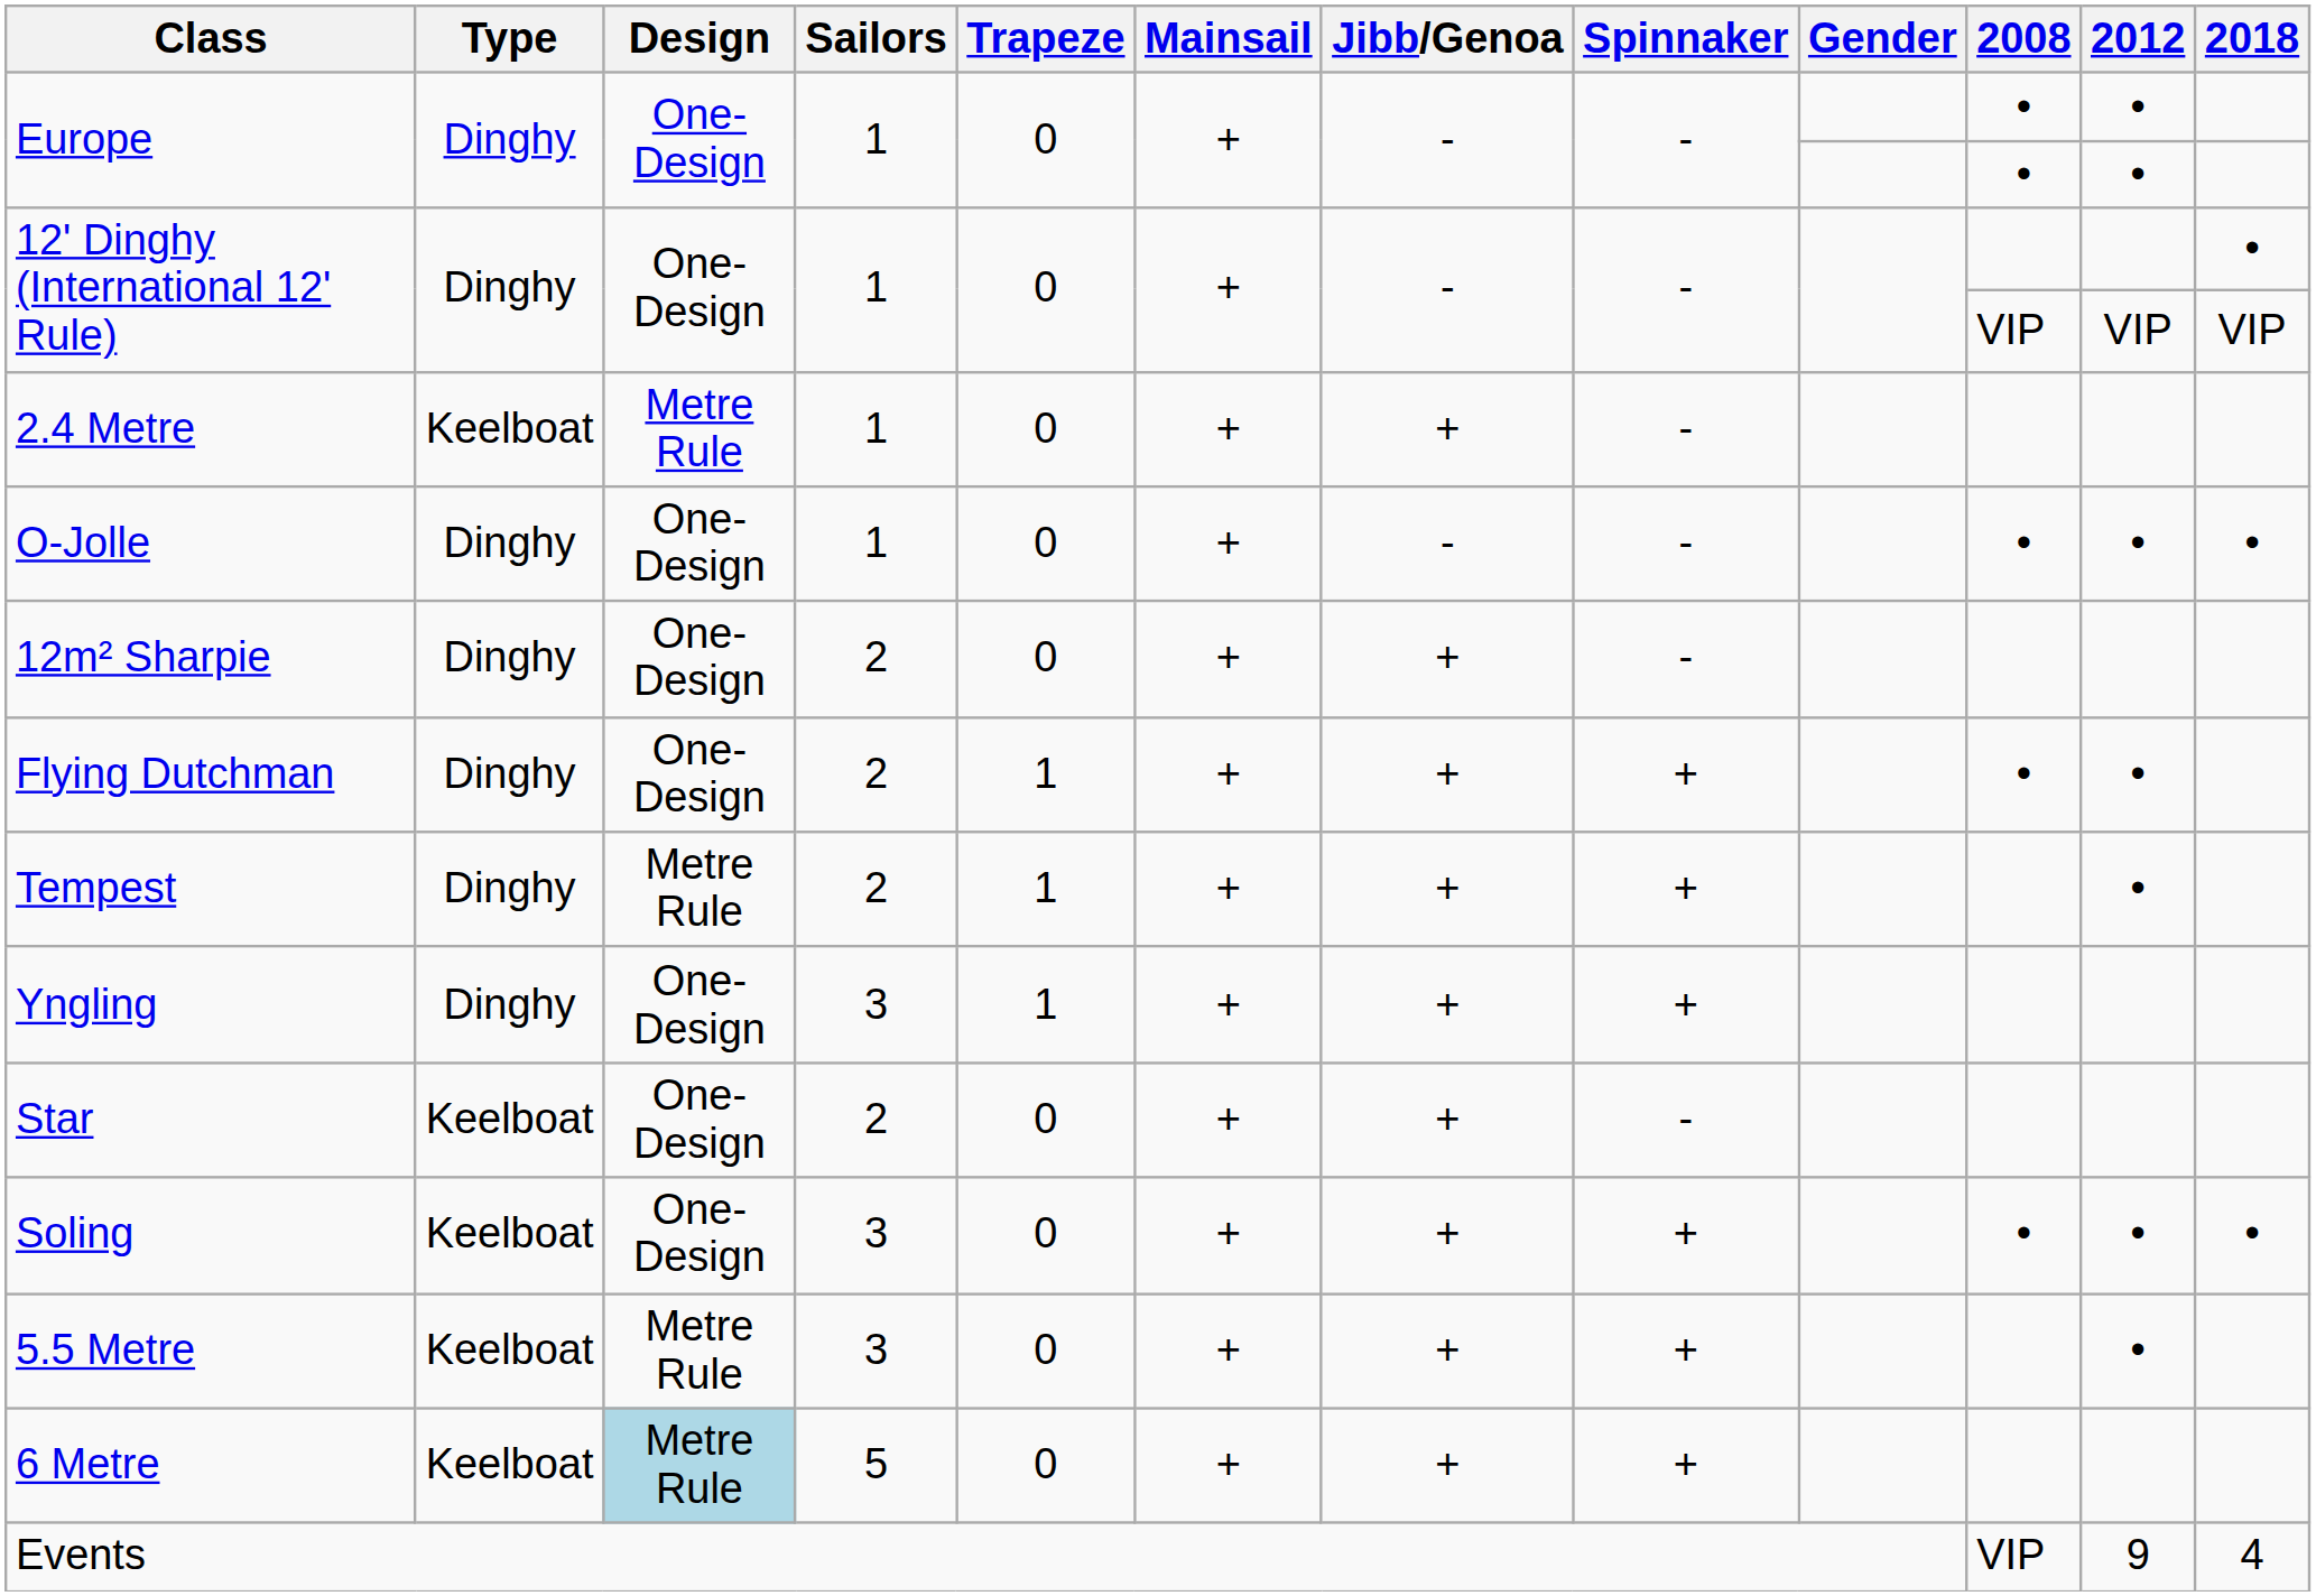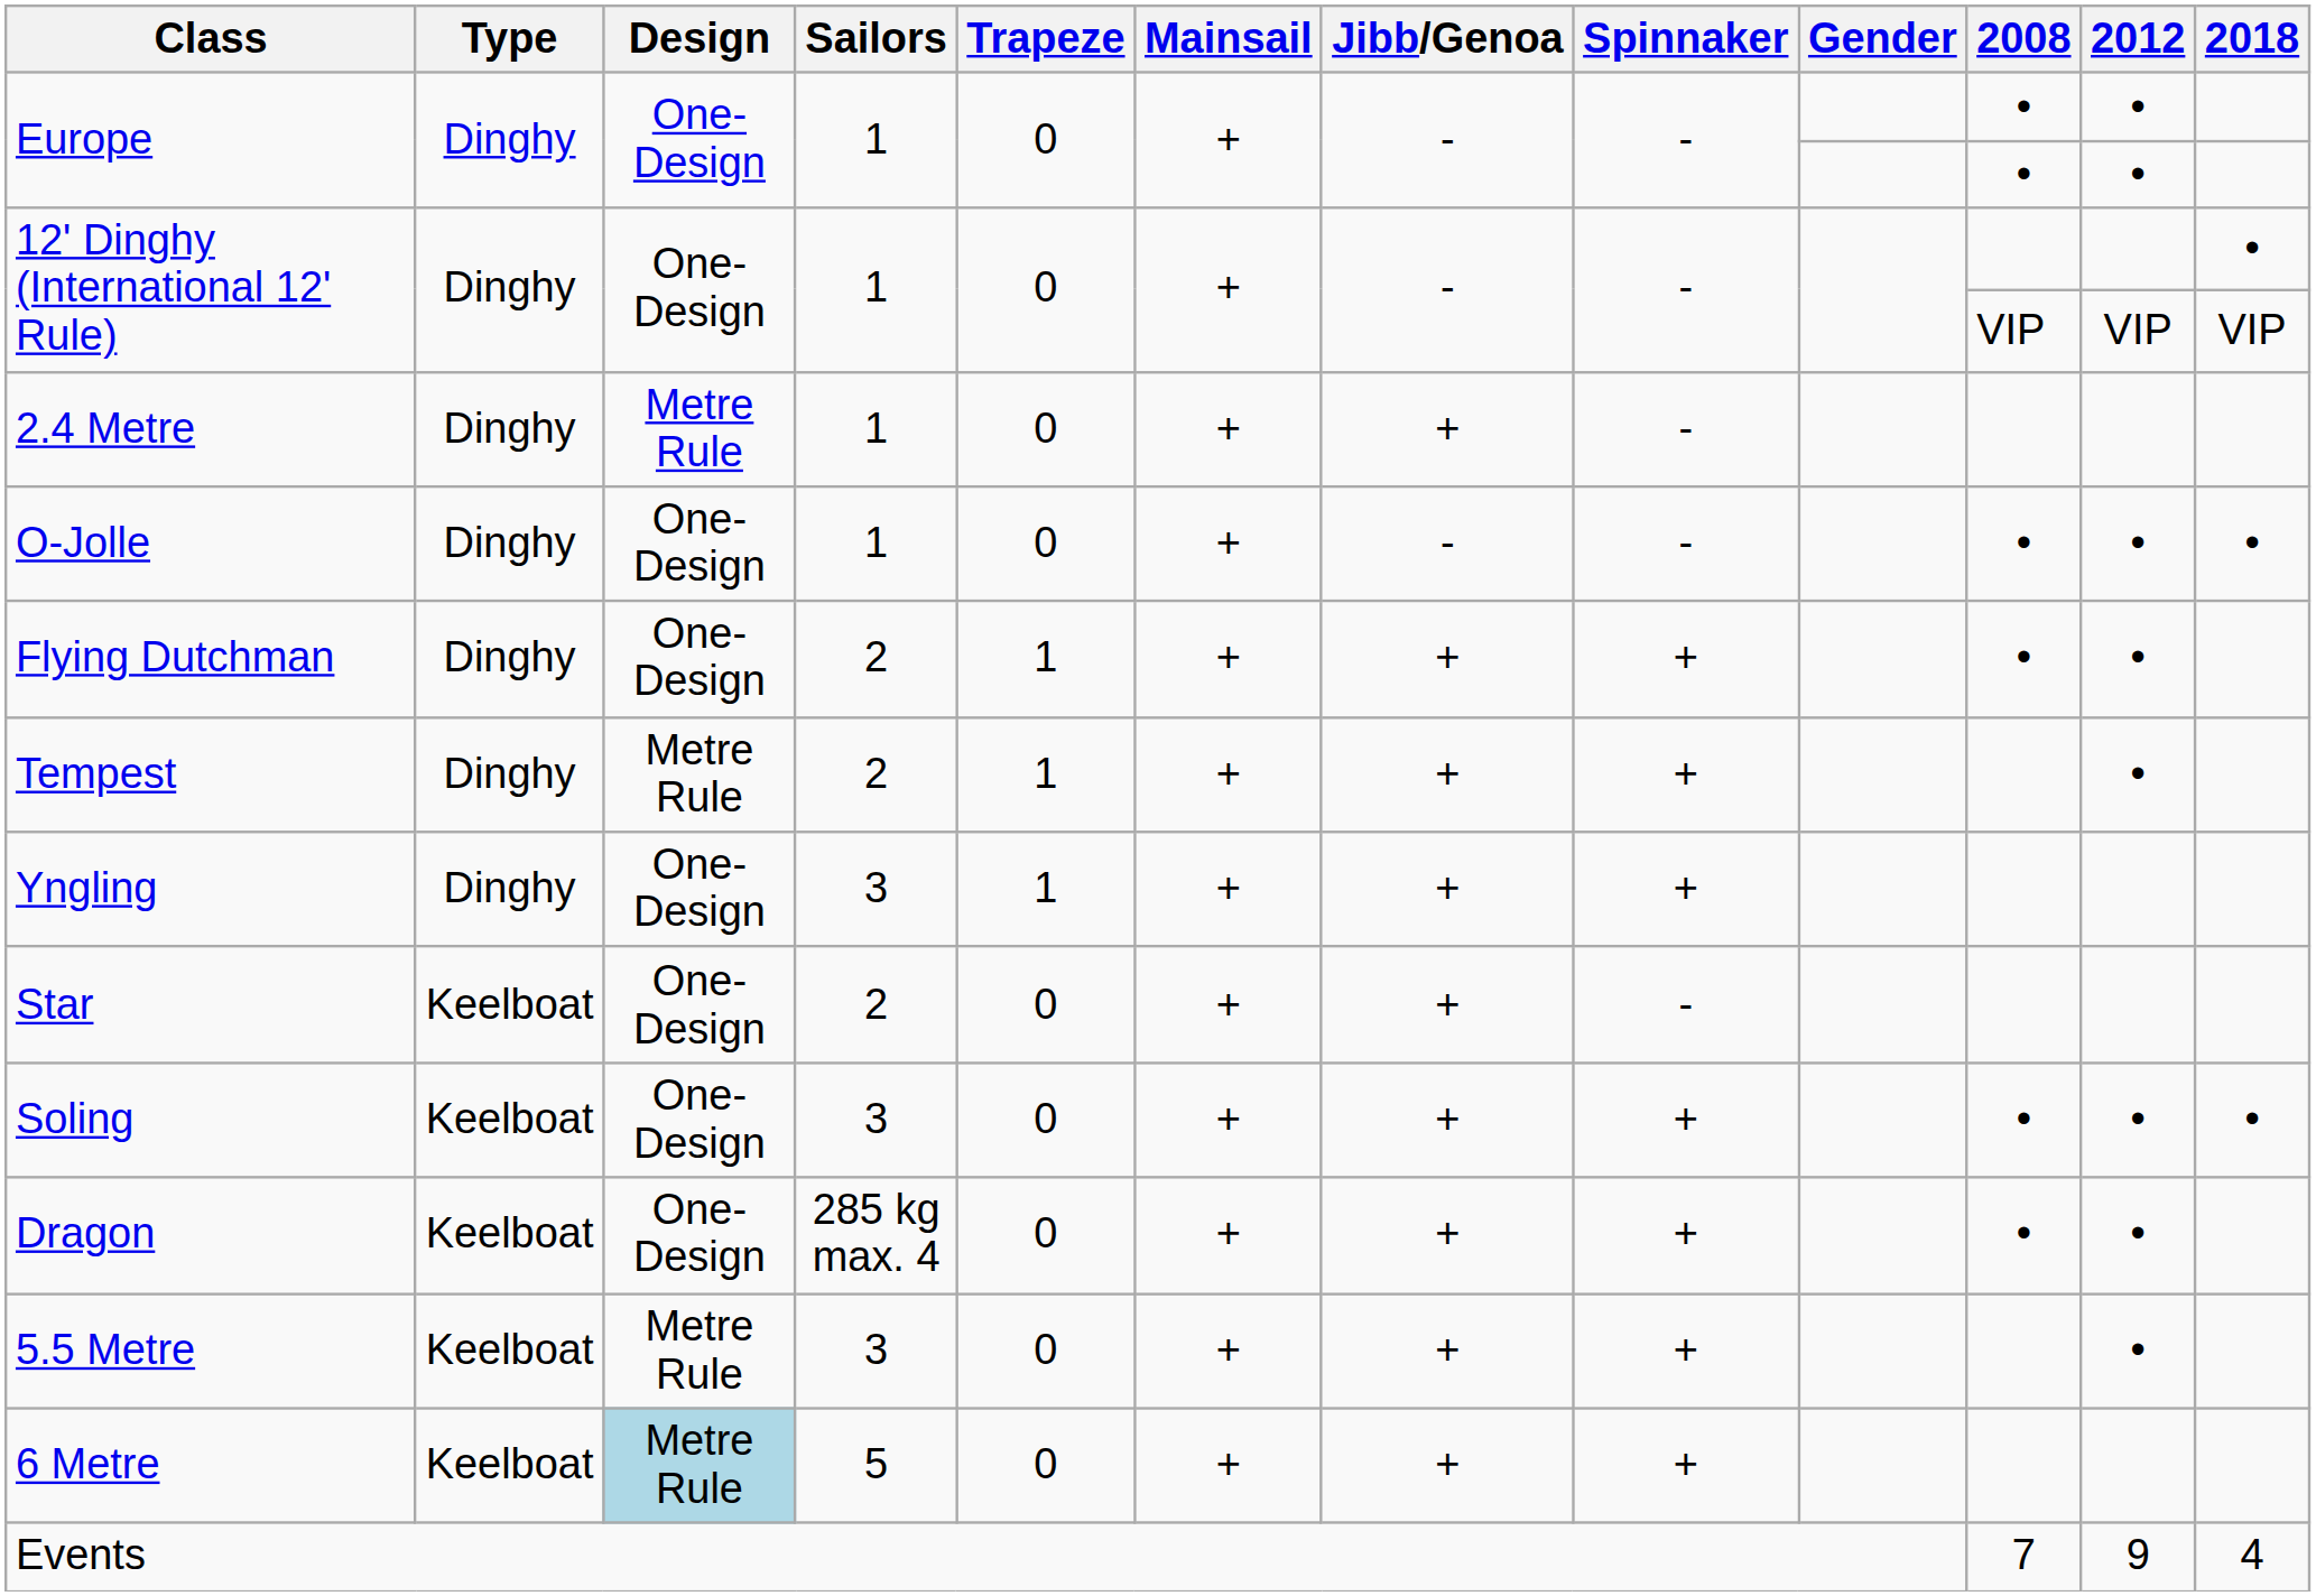2.4 Metre | Type: Keelboat -> Dinghy
- row: 12m² Sharpie | Dinghy | One-Design | 2 | 0 | + | + | -
+ row: Dragon | Keelboat | One-Design | 285 kg max. 4 | 0 | + | + | + | • | •
Events | 2008: VIP -> 7
